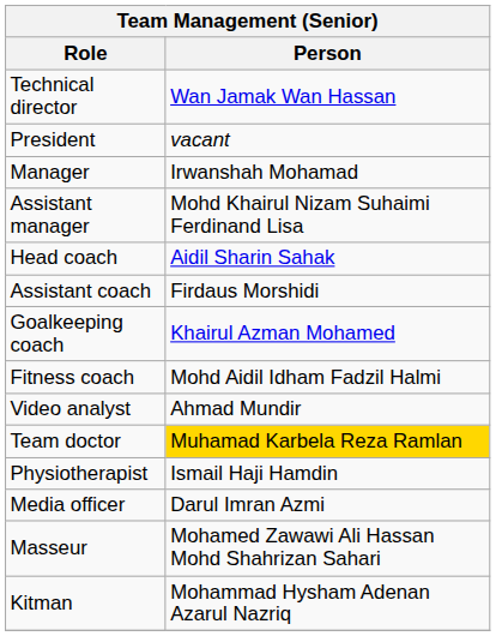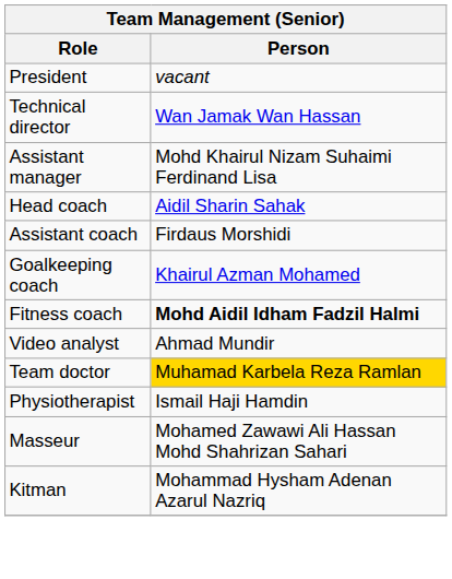rows swapped: President <-> Technical director
- row: Manager | Irwanshah Mohamad
Fitness coach | Person: normal -> bold
- row: Media officer | Darul Imran Azmi
